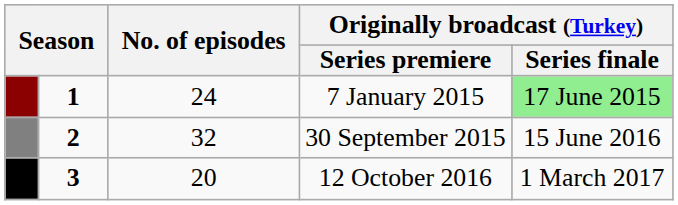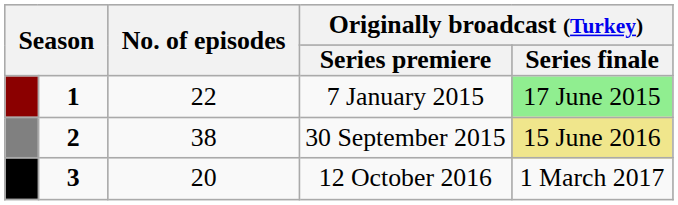7 January 2015 | No. of episodes: 24 -> 22
30 September 2015 | No. of episodes: 32 -> 38
30 September 2015 | Originally broadcast (Turkey) / Series finale: no background -> khaki background
